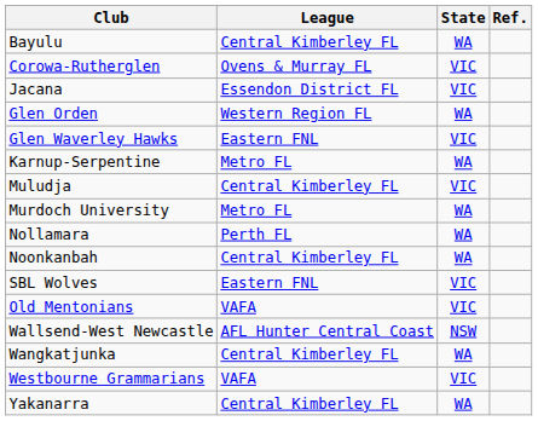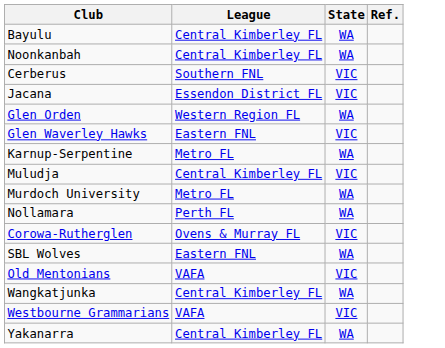rows swapped: Corowa-Rutherglen <-> Noonkanbah
+ row: Cerberus | Southern FNL | VIC
SBL Wolves | State: VIC -> WA
- row: Wallsend-West Newcastle | AFL Hunter Central Coast | NSW
